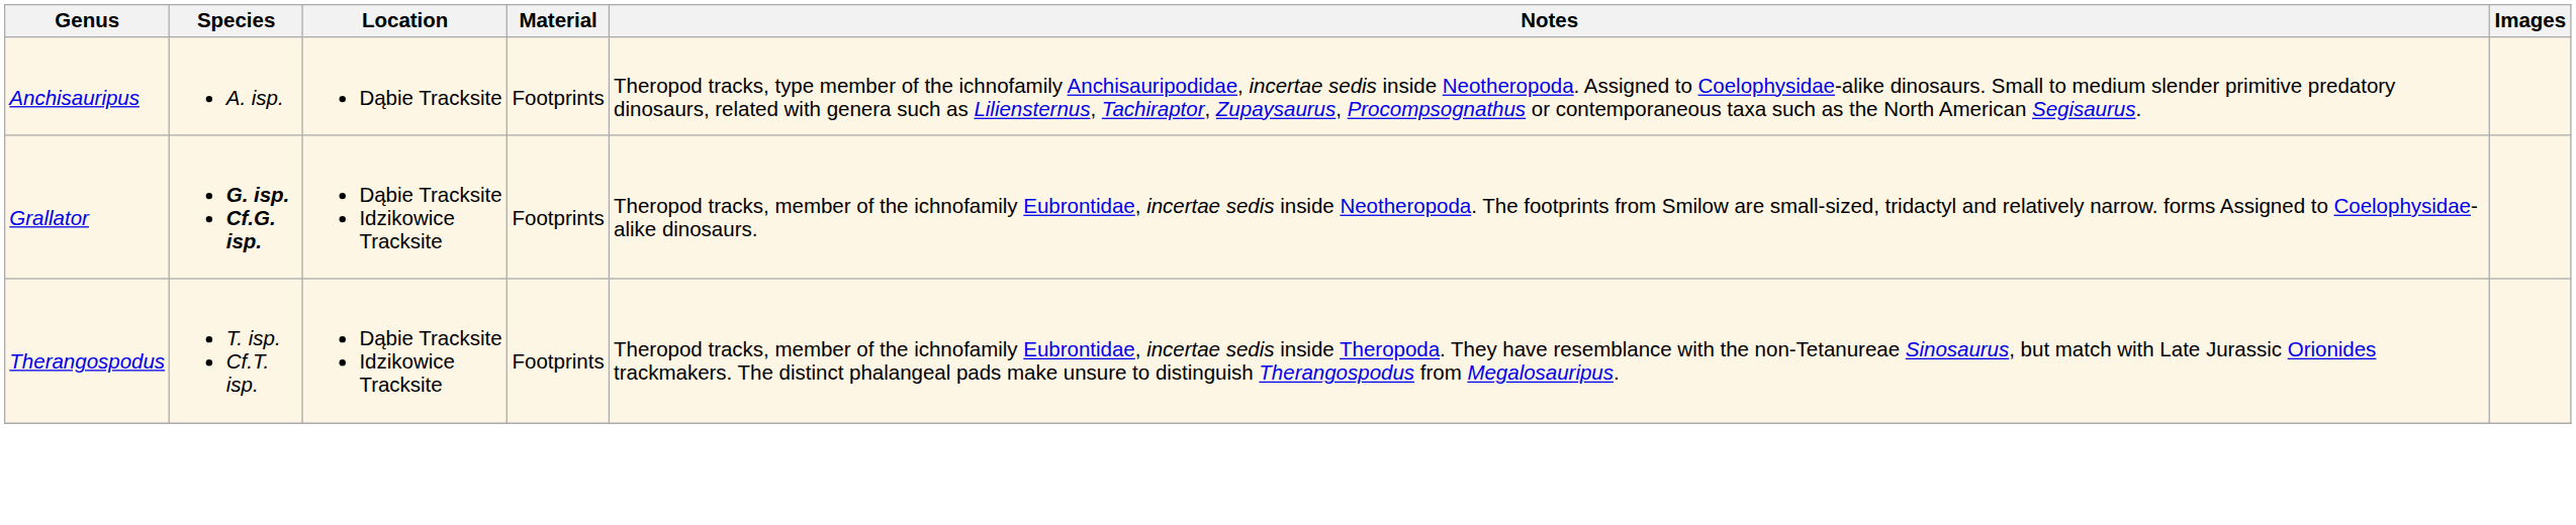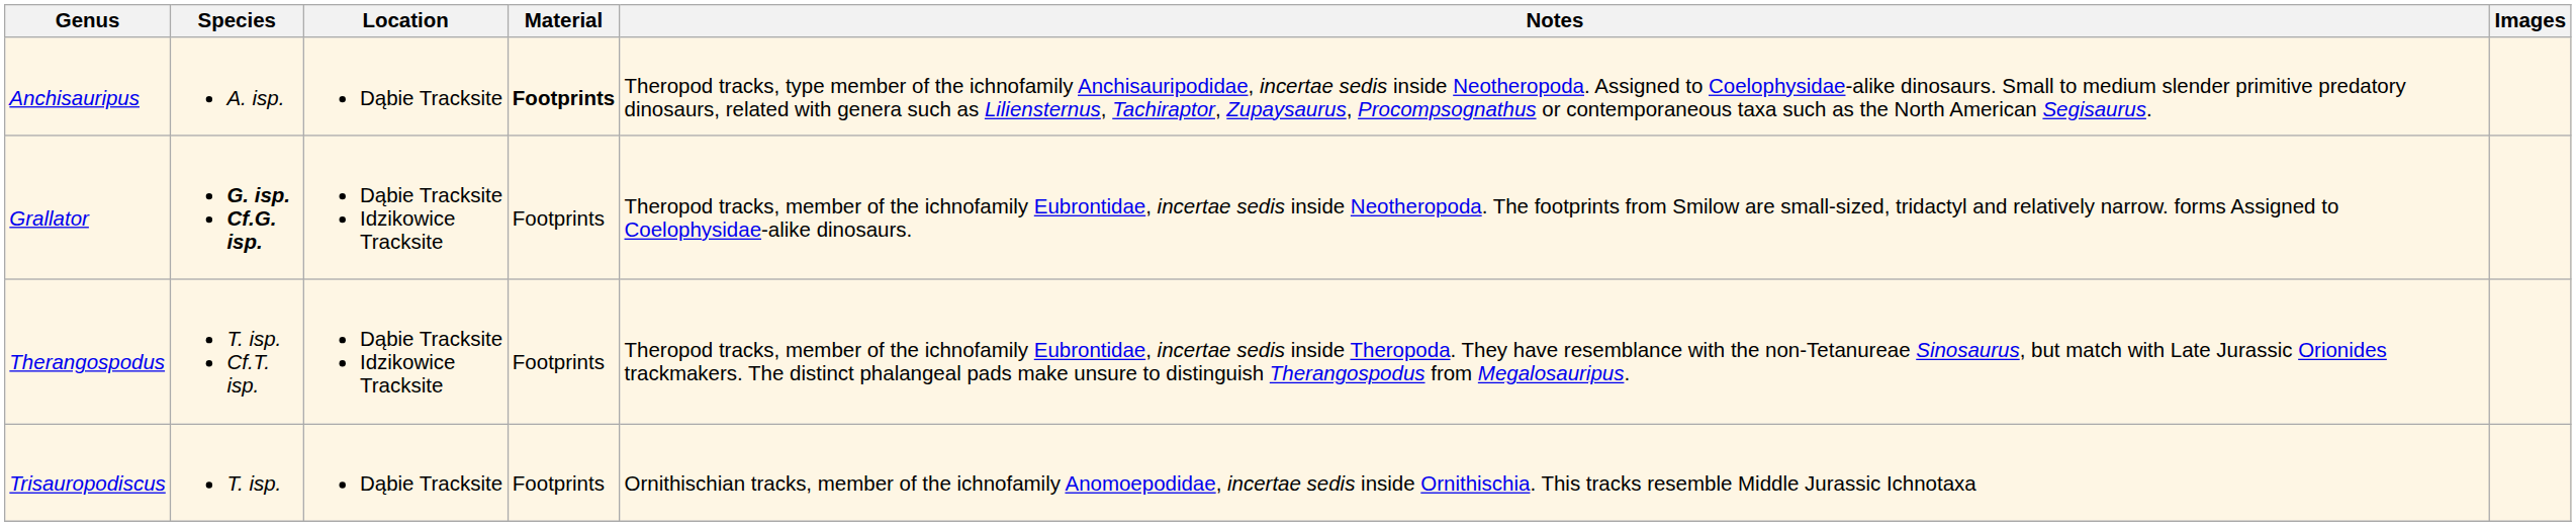Anchisauripus | Material: normal -> bold
+ row: Trisauropodiscus | T. isp. | Dąbie Tracksite | Footprints | Ornithischian tracks, member of the ichnofamily Anomoepodidae, incertae sedis inside Ornithischia. This tracks resemble Middle Jurassic Ichnotaxa
